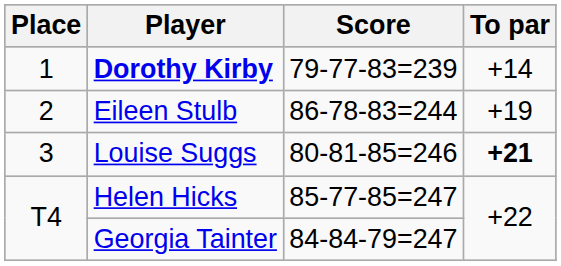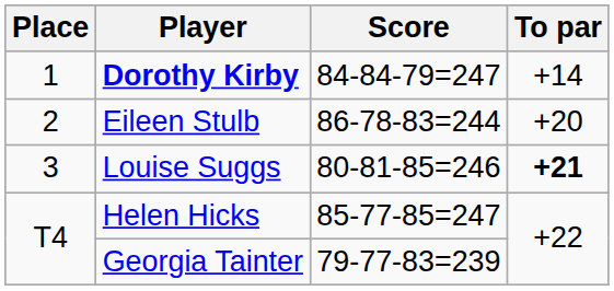Dorothy Kirby | Score: 79-77-83=239 -> 84-84-79=247
Eileen Stulb | To par: +19 -> +20
Georgia Tainter | Score: 84-84-79=247 -> 79-77-83=239
